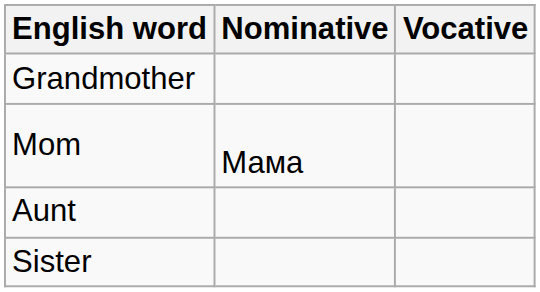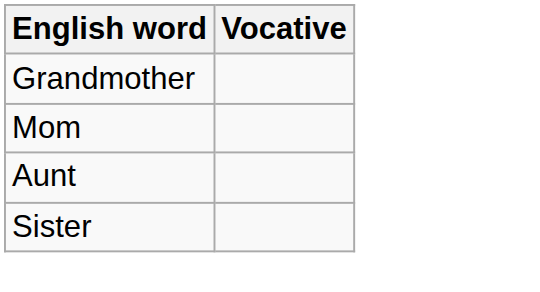- column: Nominative | Мама
